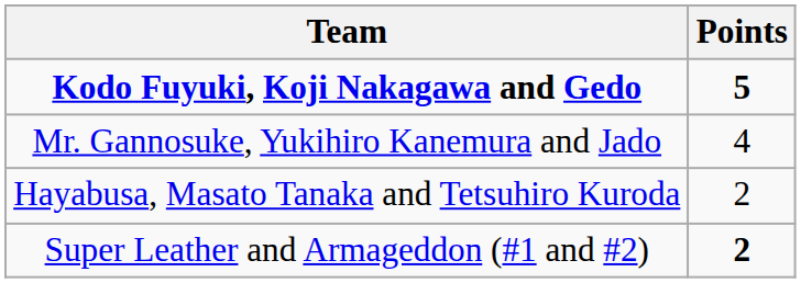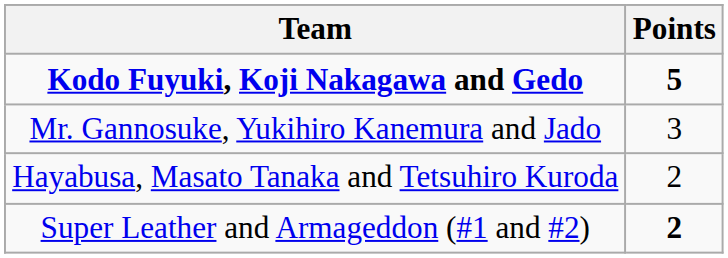Mr. Gannosuke, Yukihiro Kanemura and Jado | Points: 4 -> 3
